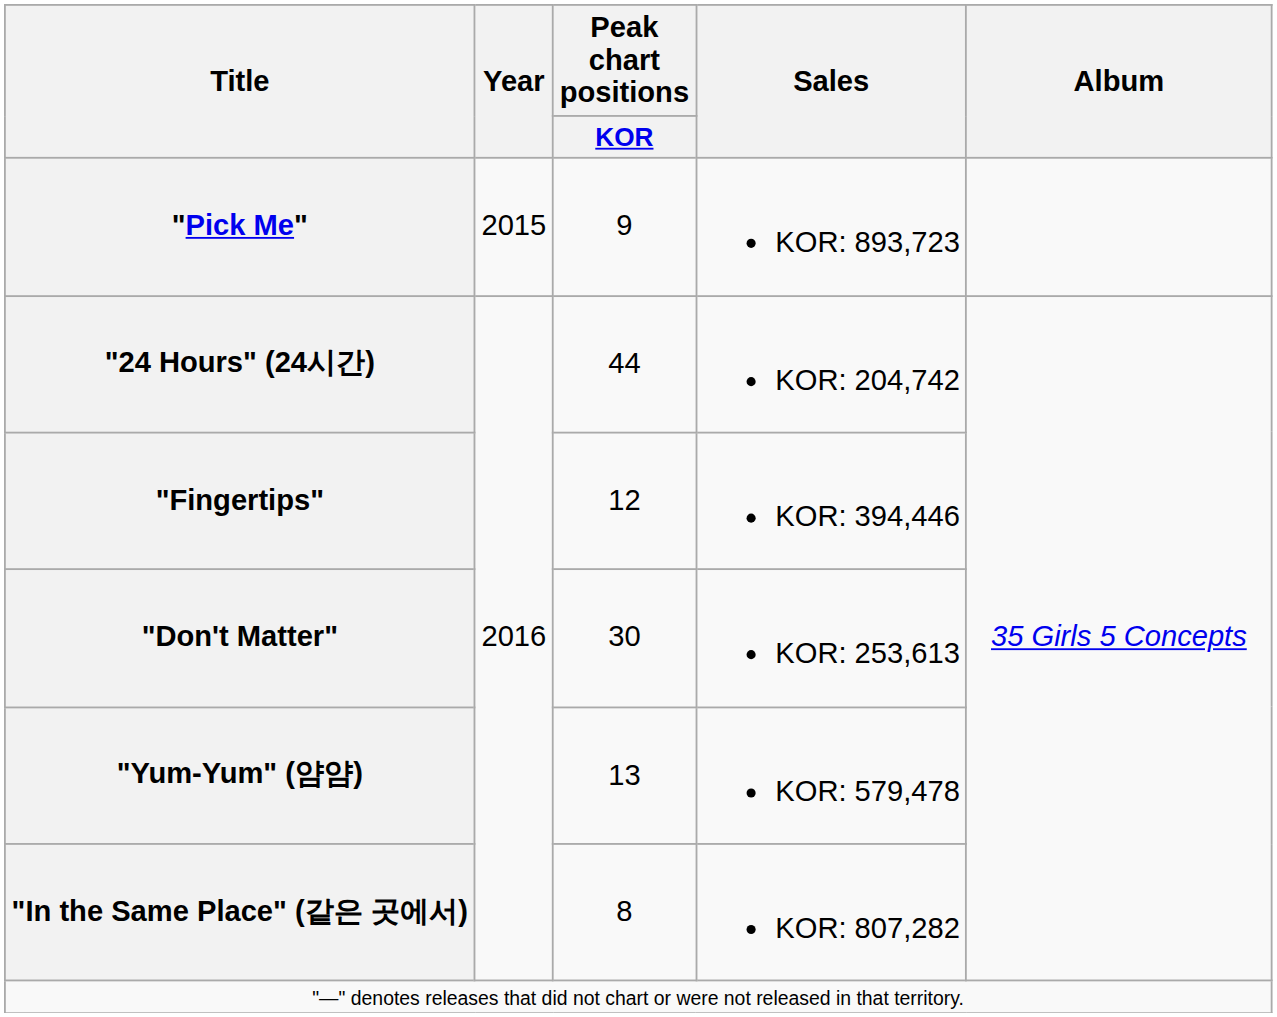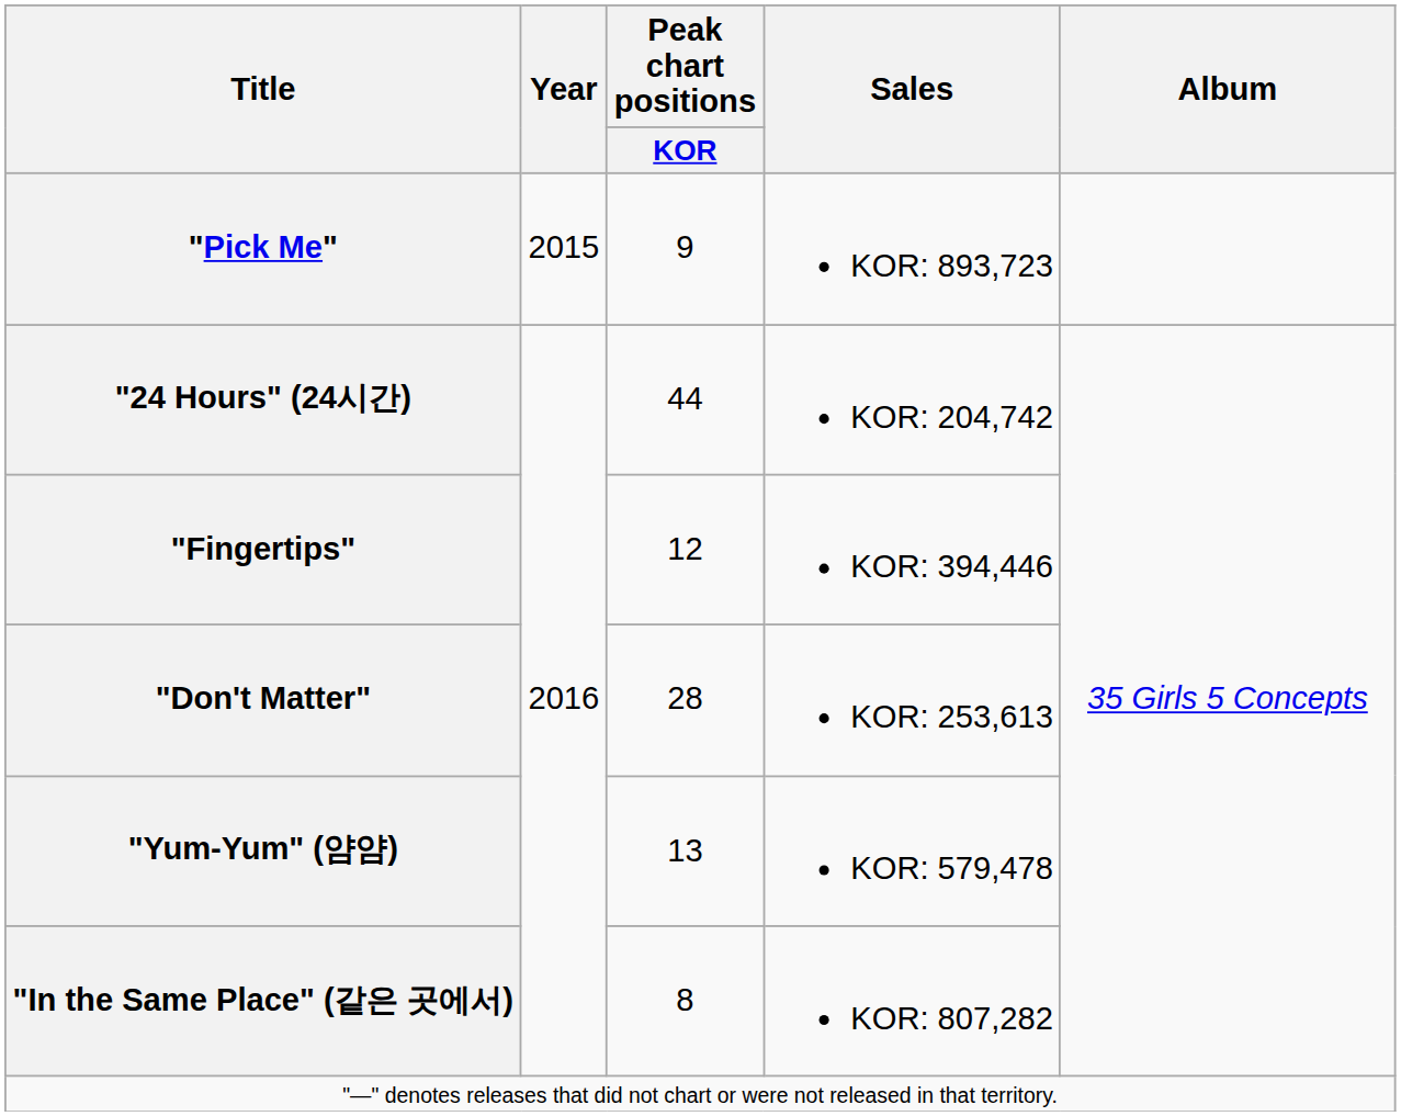"Don't Matter" | Peak chart positions / KOR: 30 -> 28
